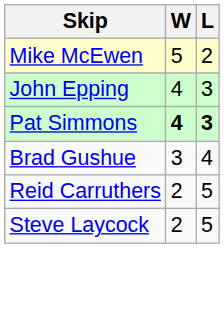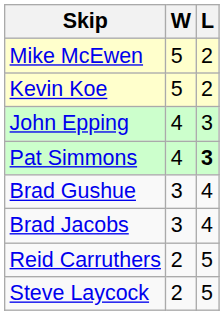+ row: Kevin Koe | 5 | 2
Pat Simmons | W: bold -> normal
+ row: Brad Jacobs | 3 | 4
